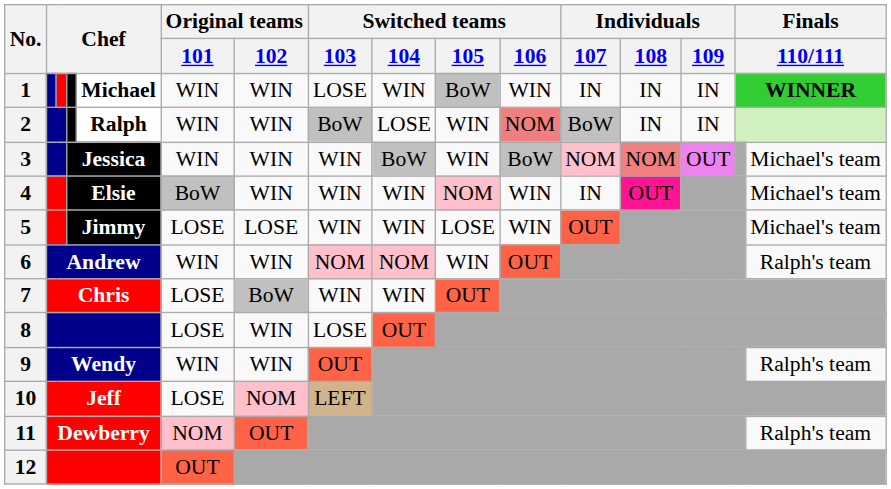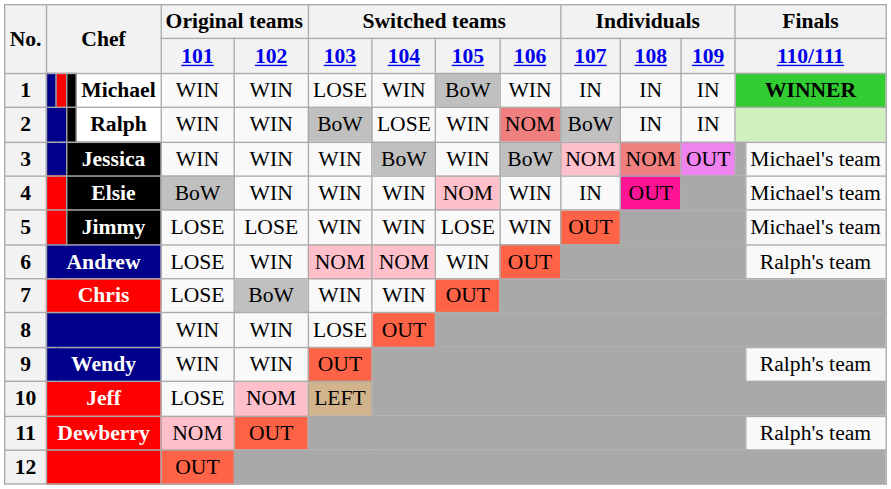6 | Original teams / 101: WIN -> LOSE
8 | Original teams / 101: LOSE -> WIN
